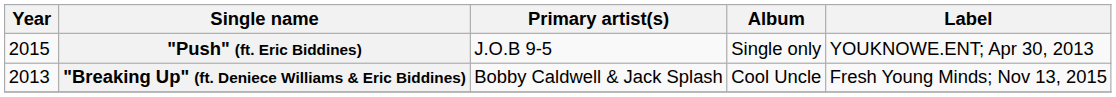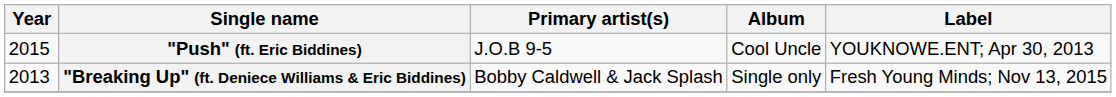"Push" (ft. Eric Biddines) | Album: Single only -> Cool Uncle
"Breaking Up" (ft. Deniece Williams & Eric Biddines) | Album: Cool Uncle -> Single only
